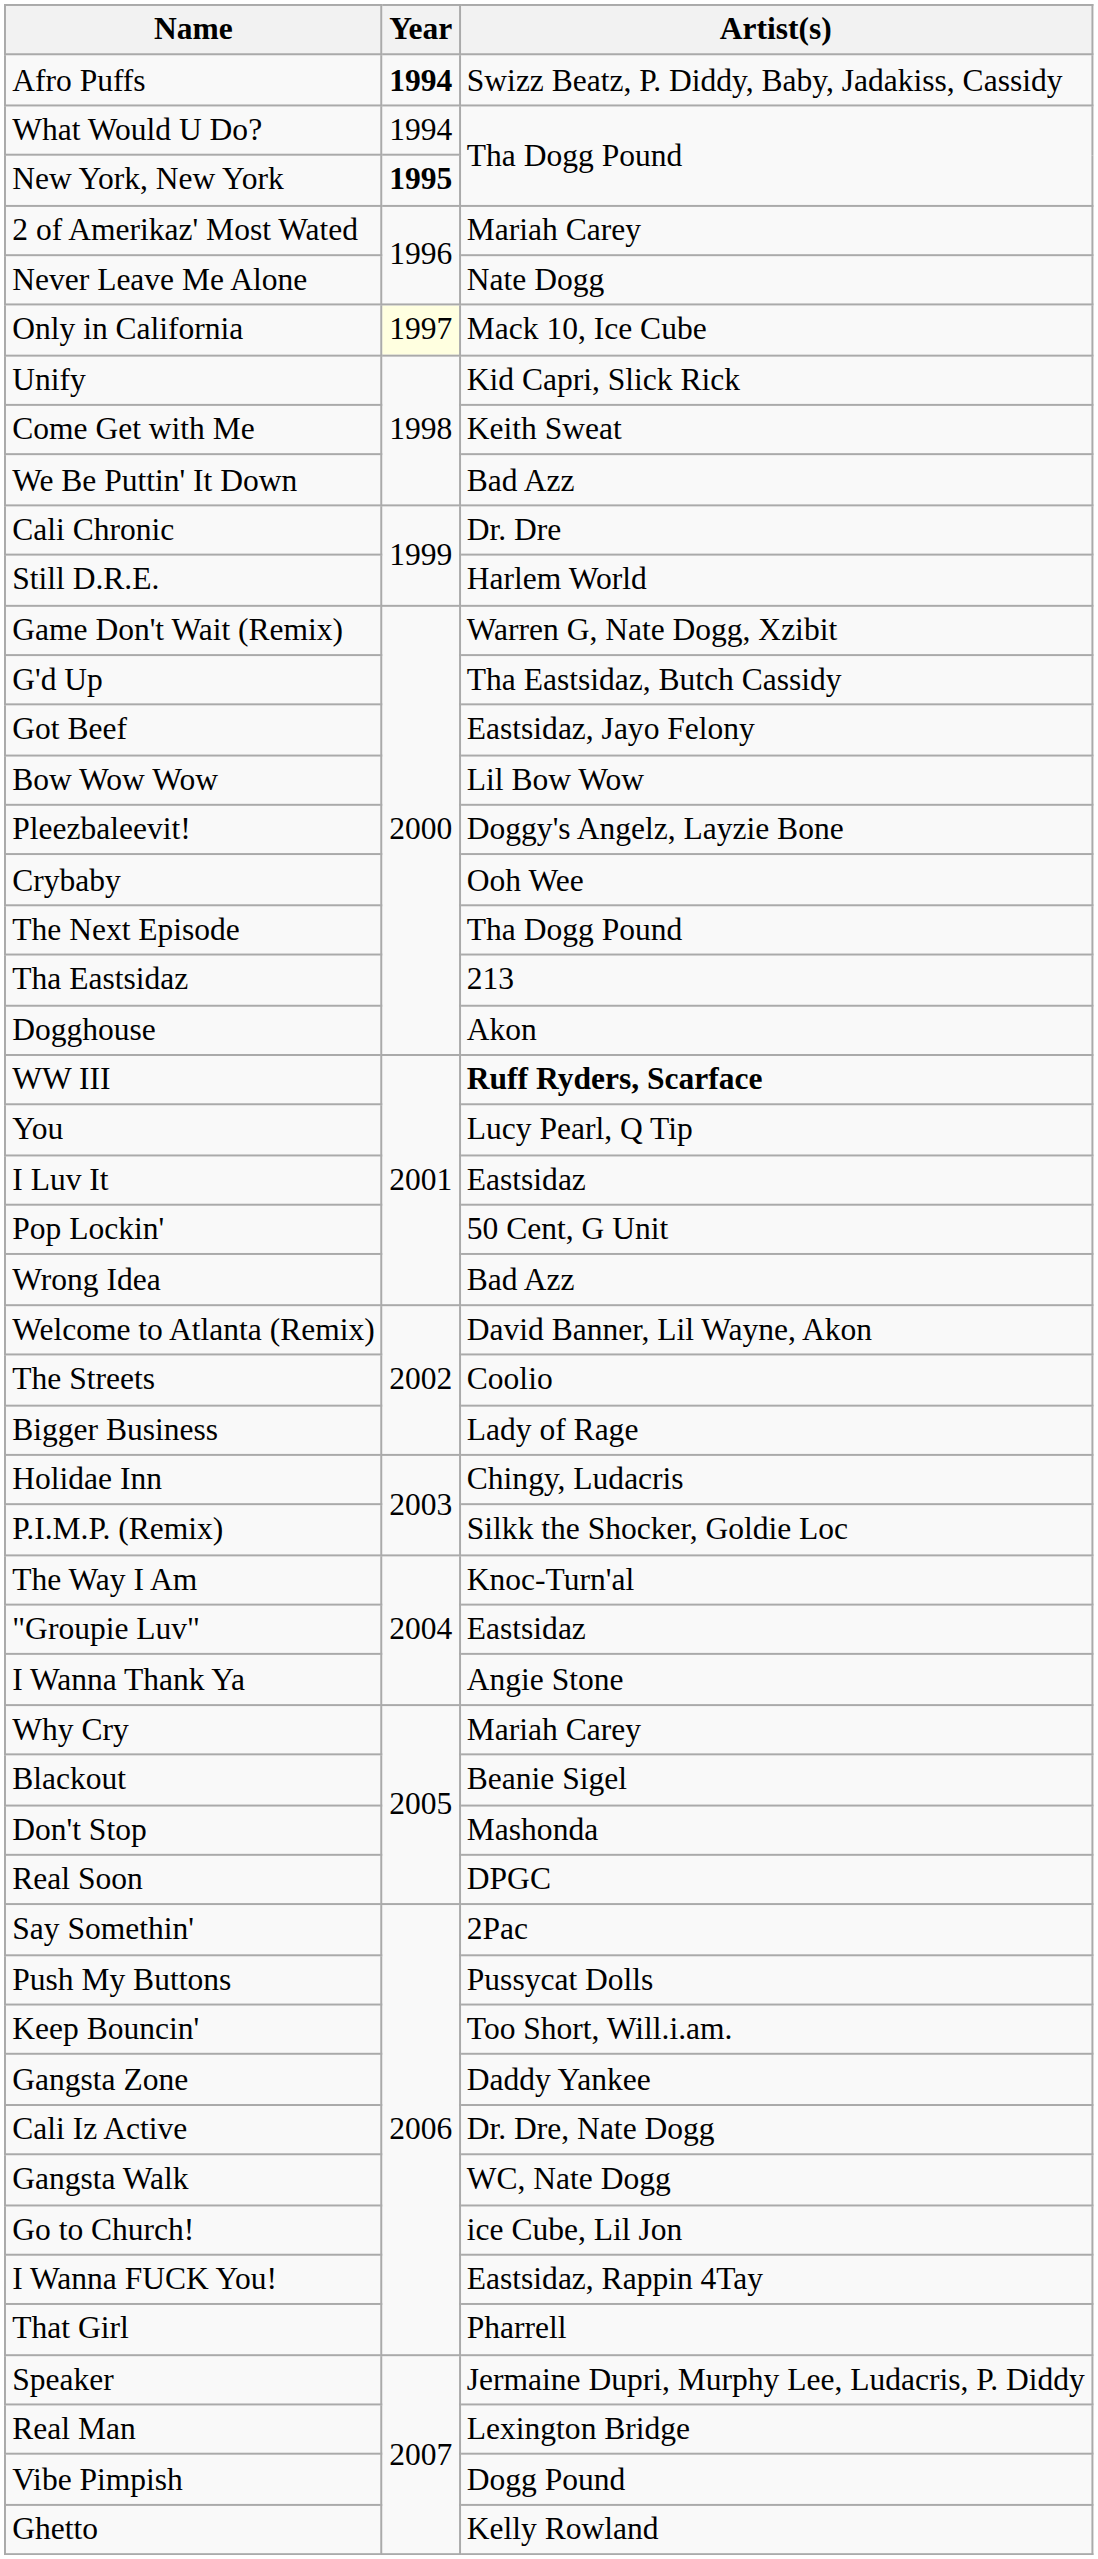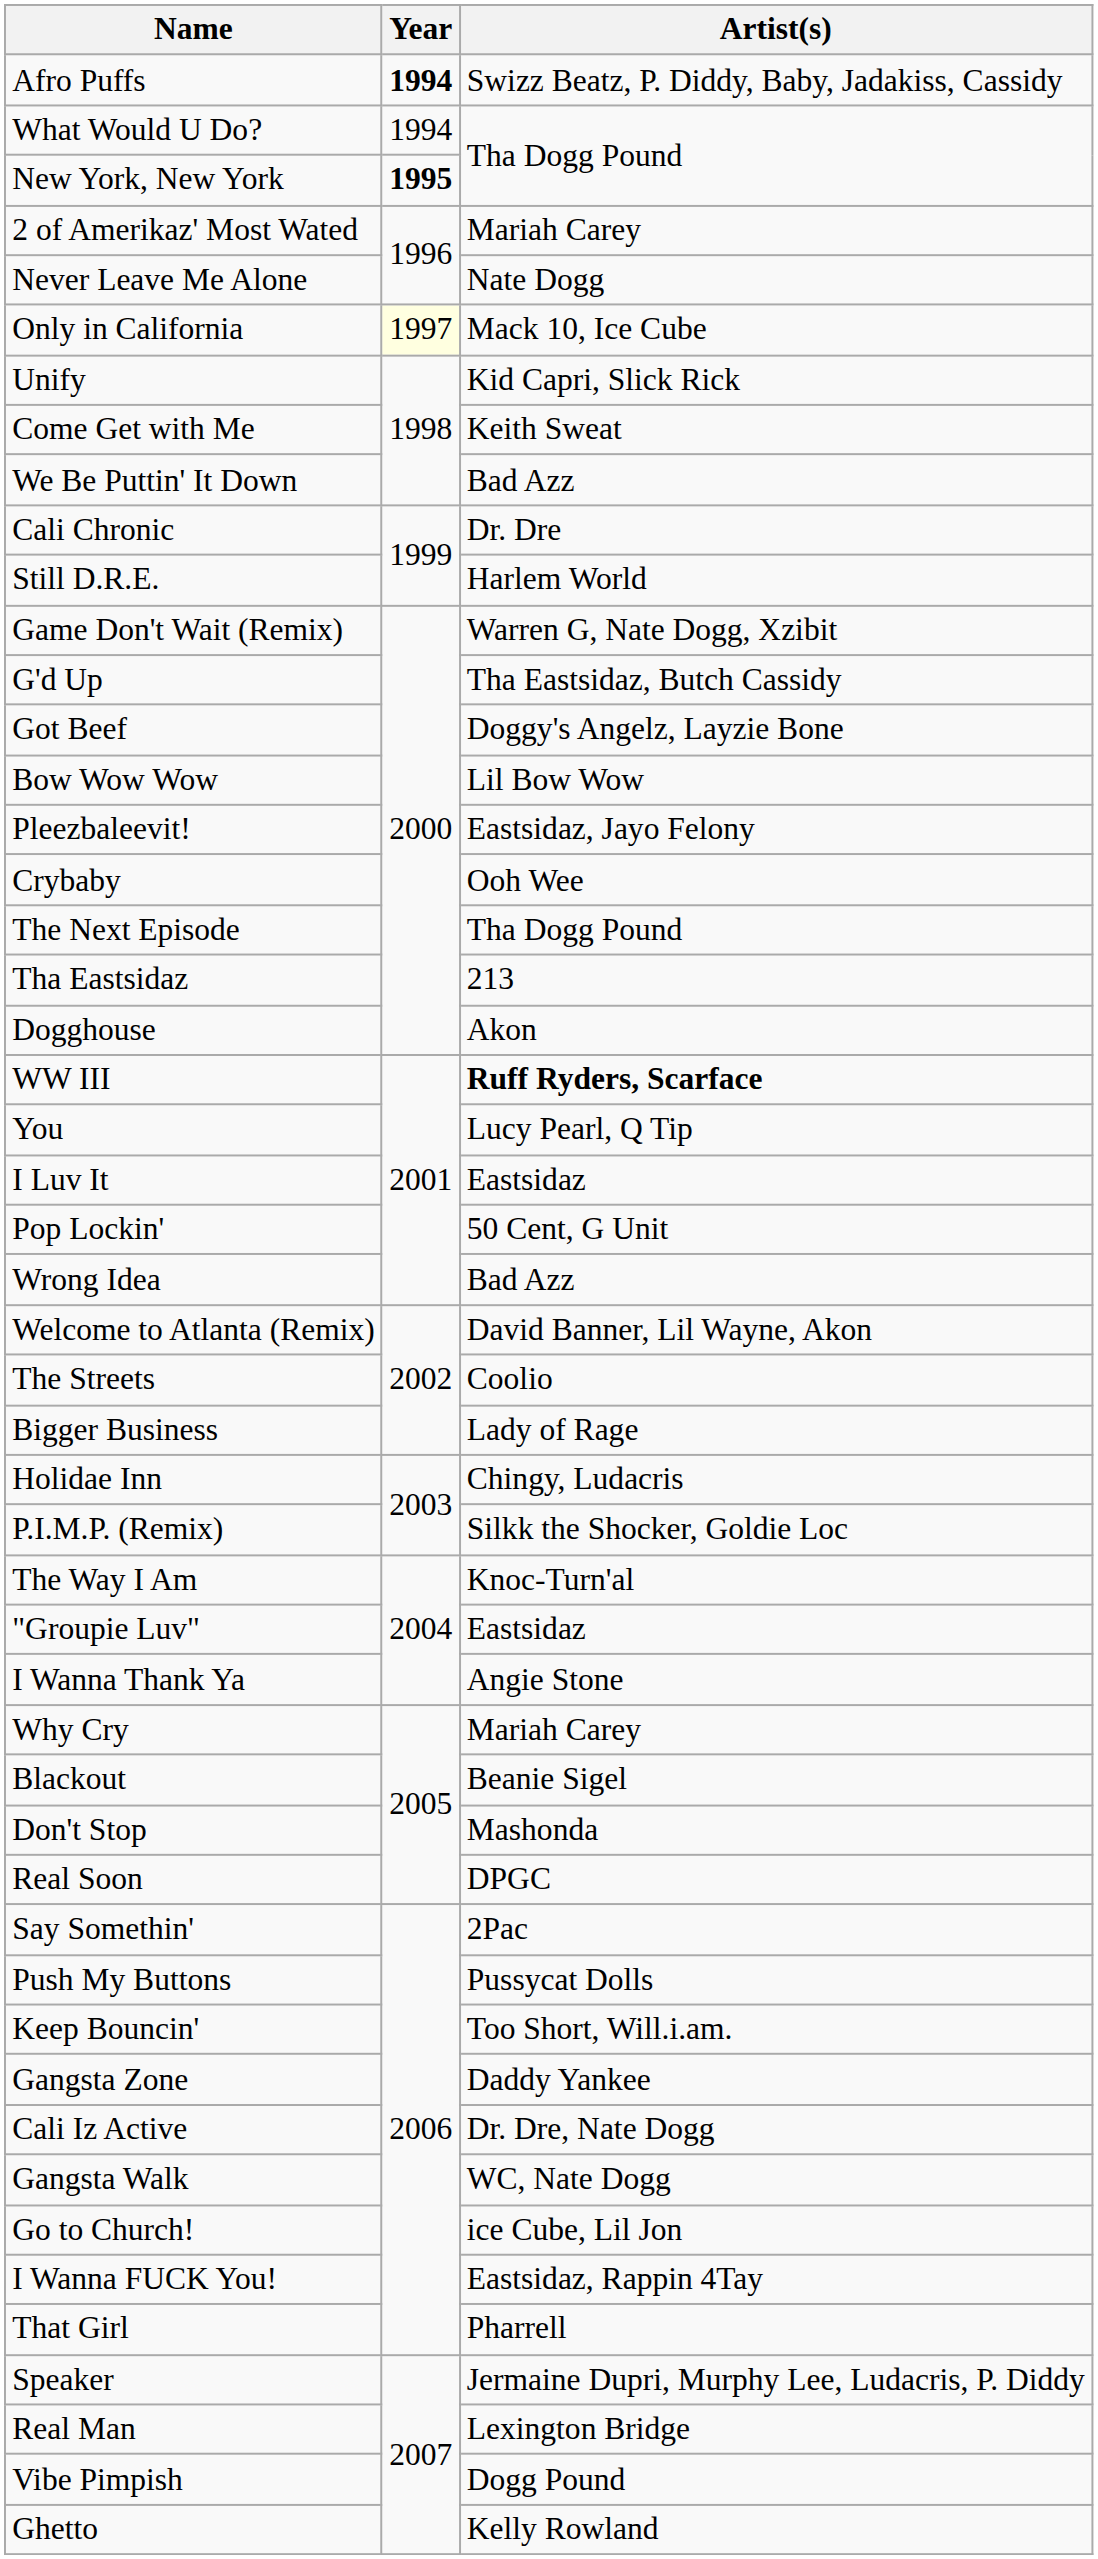Got Beef | Artist(s): Eastsidaz, Jayo Felony -> Doggy's Angelz, Layzie Bone
Pleezbaleevit! | Artist(s): Doggy's Angelz, Layzie Bone -> Eastsidaz, Jayo Felony
